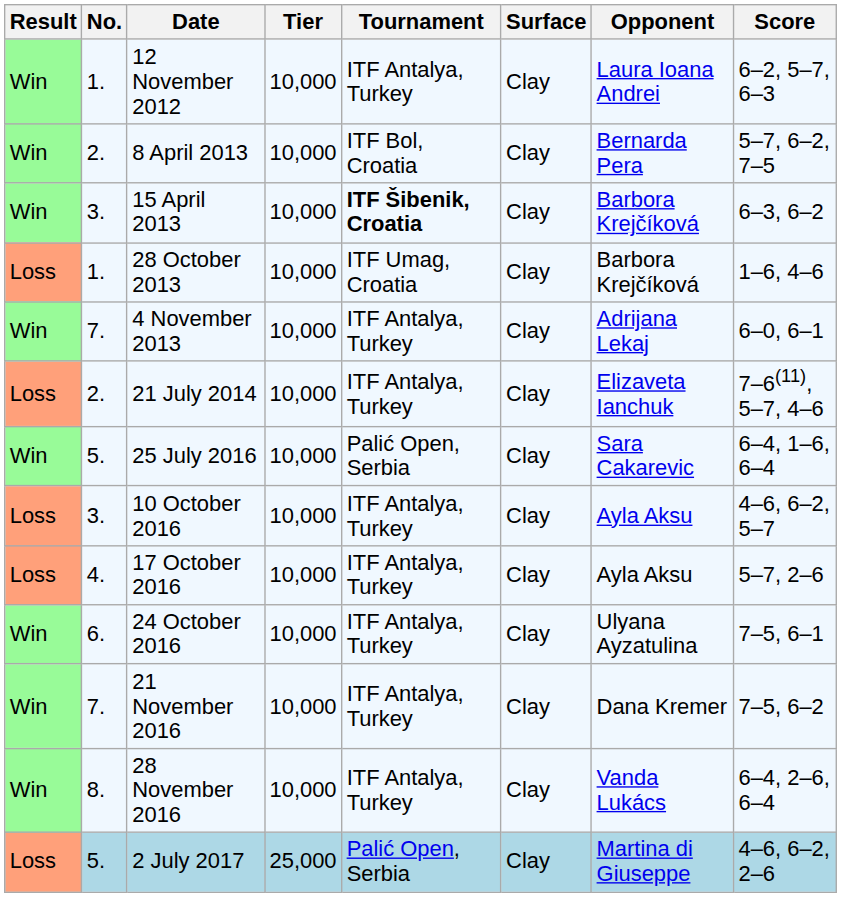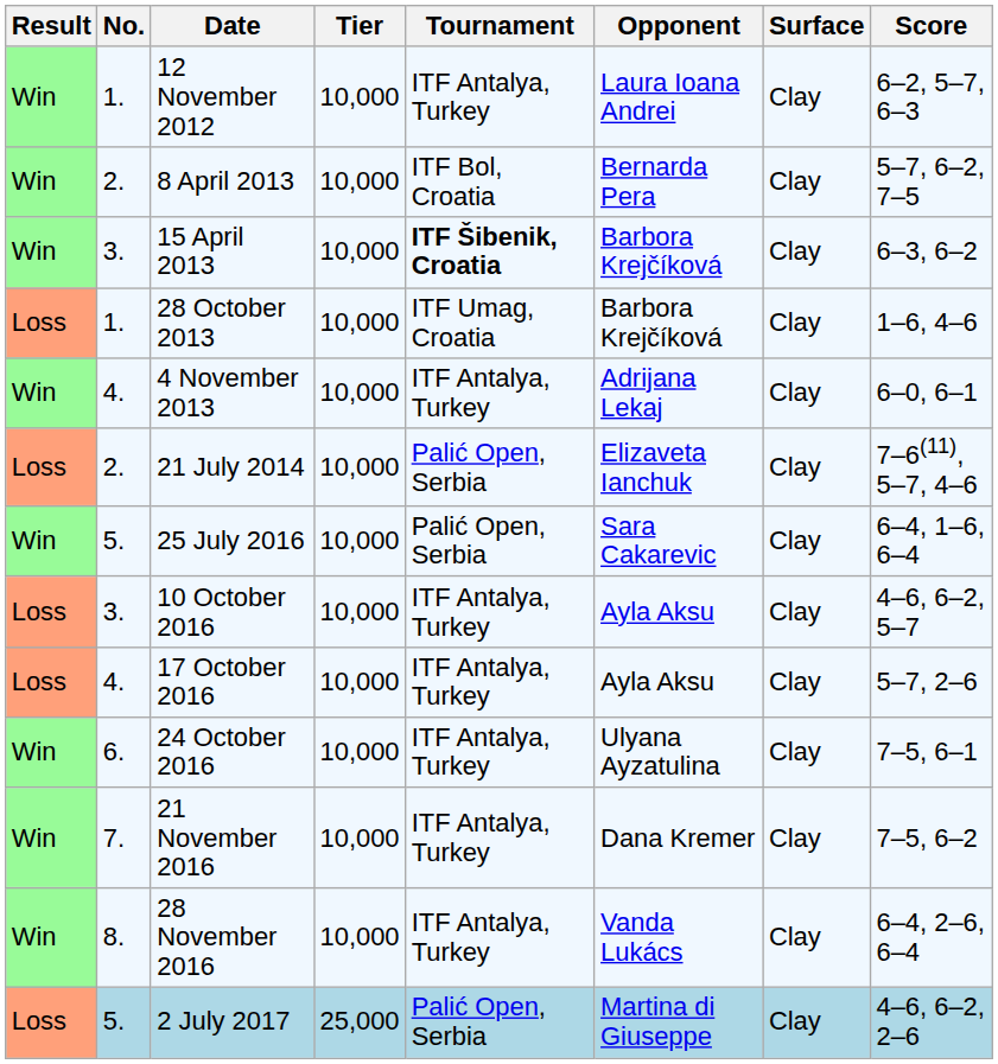columns swapped: Surface <-> Opponent
4 November 2013 | No.: 7. -> 4.
21 July 2014 | Tournament: ITF Antalya, Turkey -> Palić Open, Serbia
